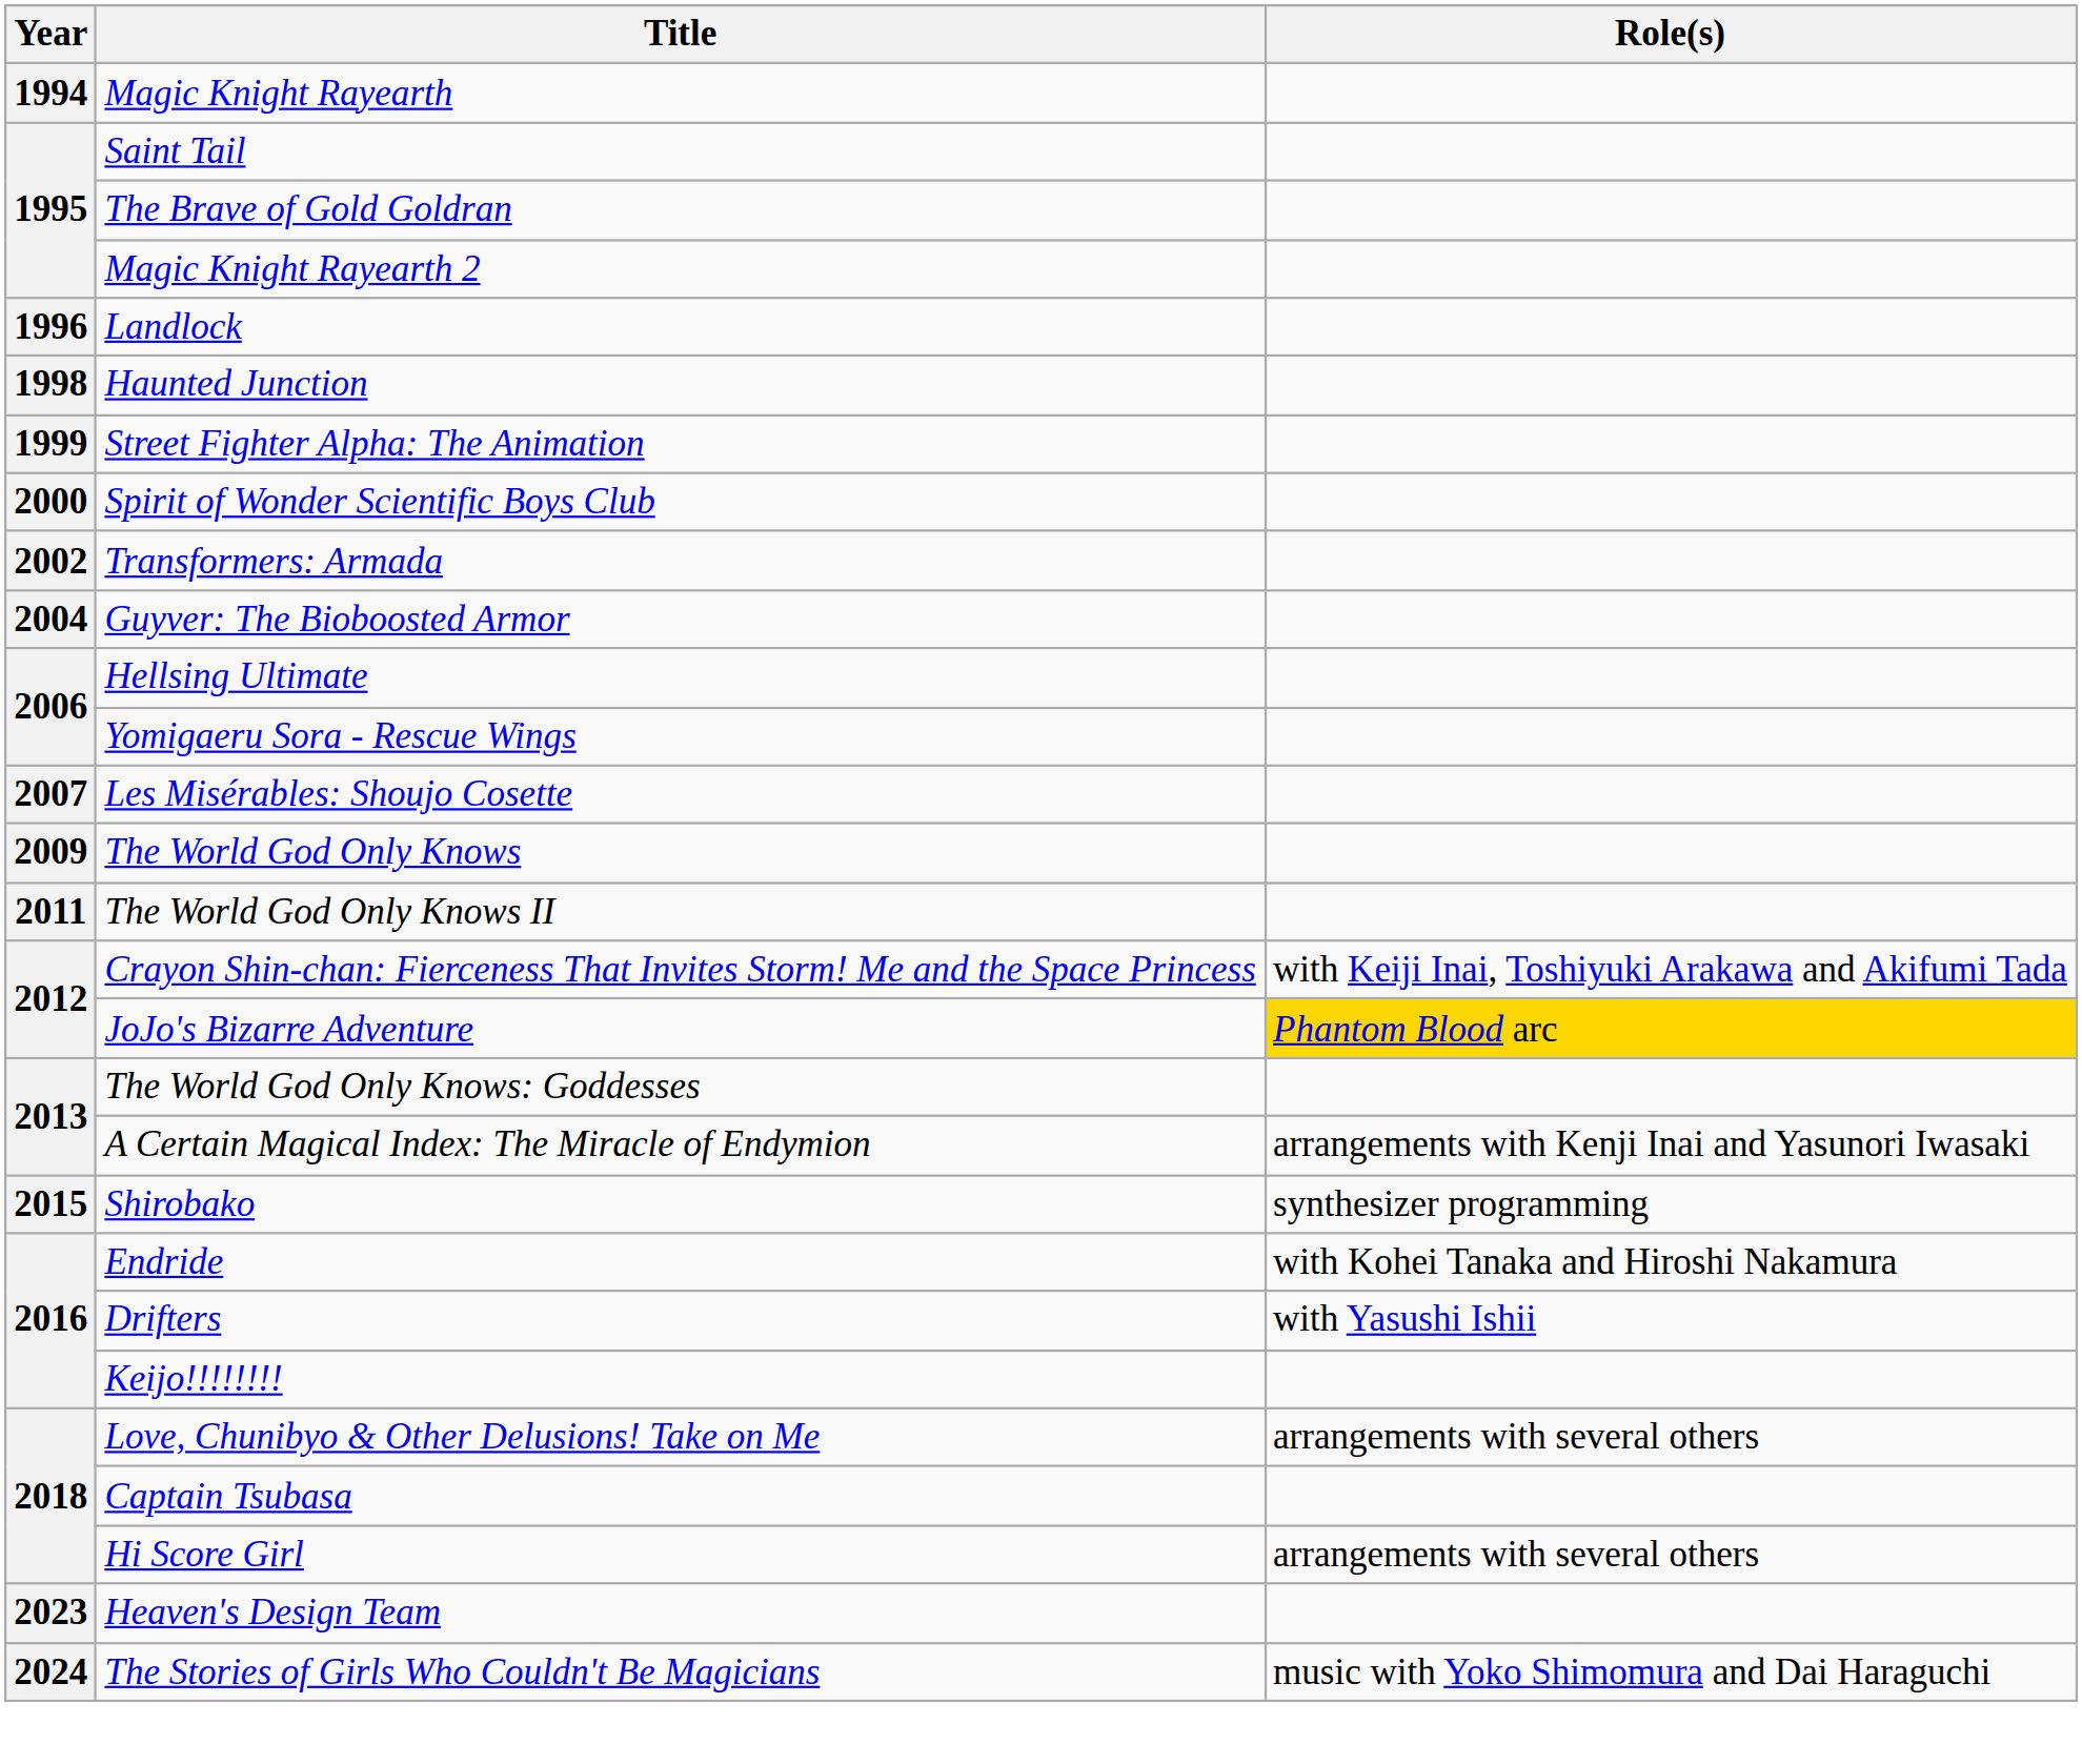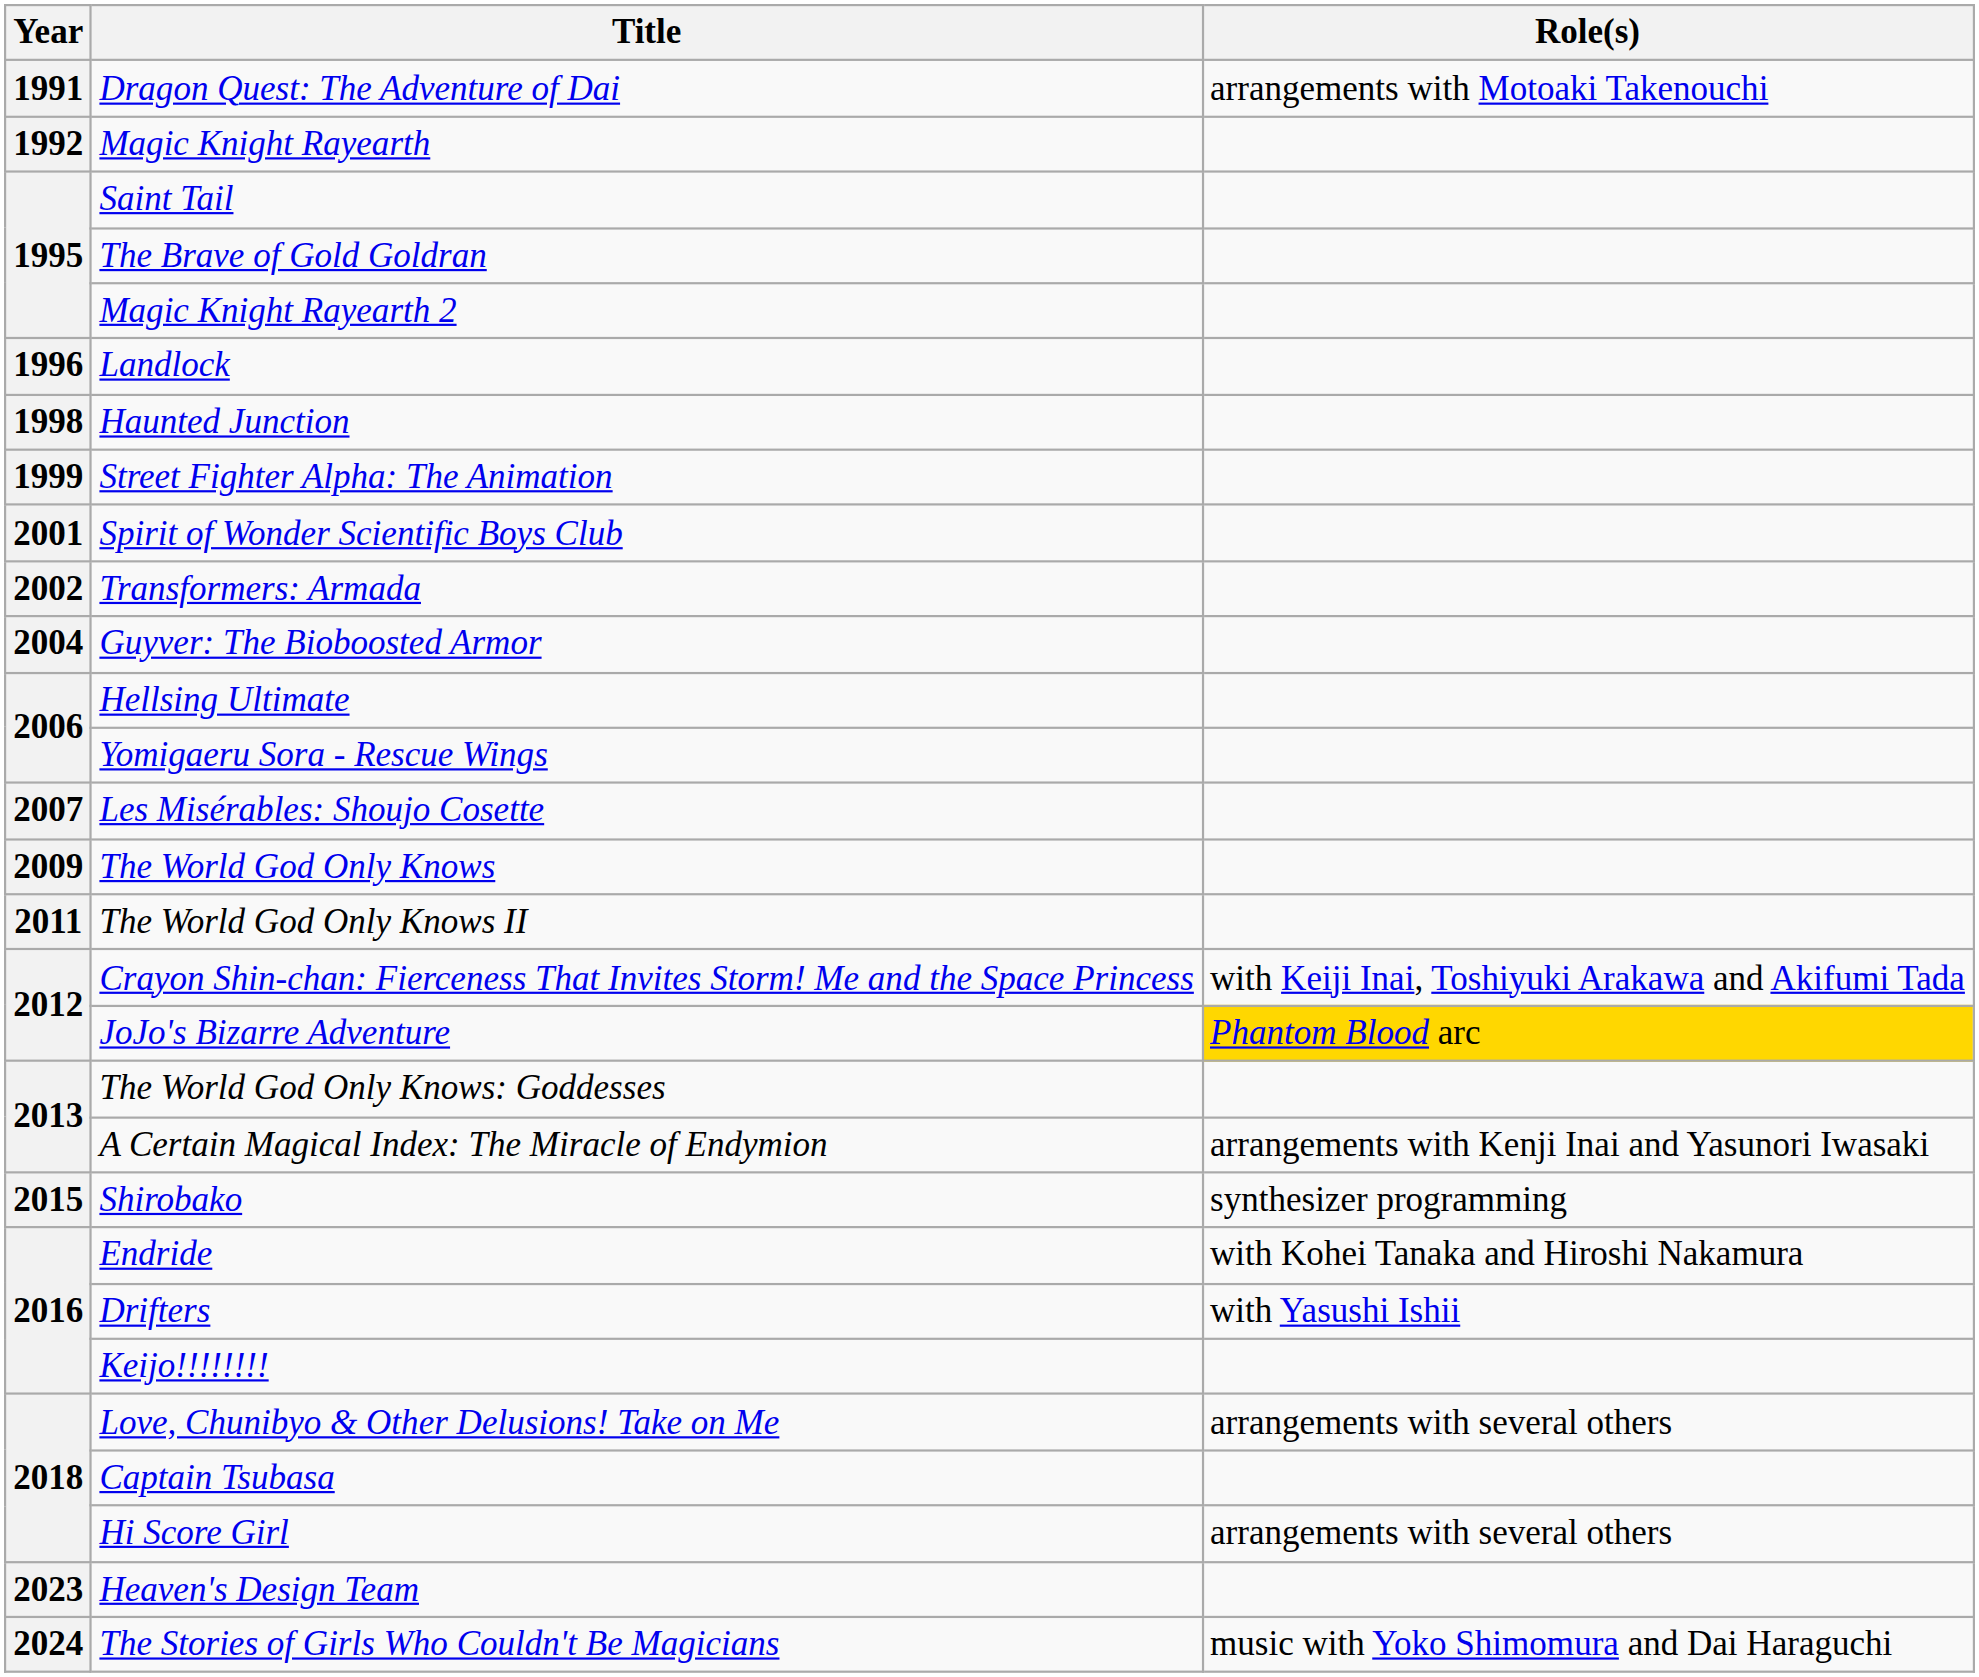+ row: 1991 | Dragon Quest: The Adventure of Dai | arrangements with Motoaki Takenouchi
Magic Knight Rayearth | Year: 1994 -> 1992
Spirit of Wonder Scientific Boys Club | Year: 2000 -> 2001
